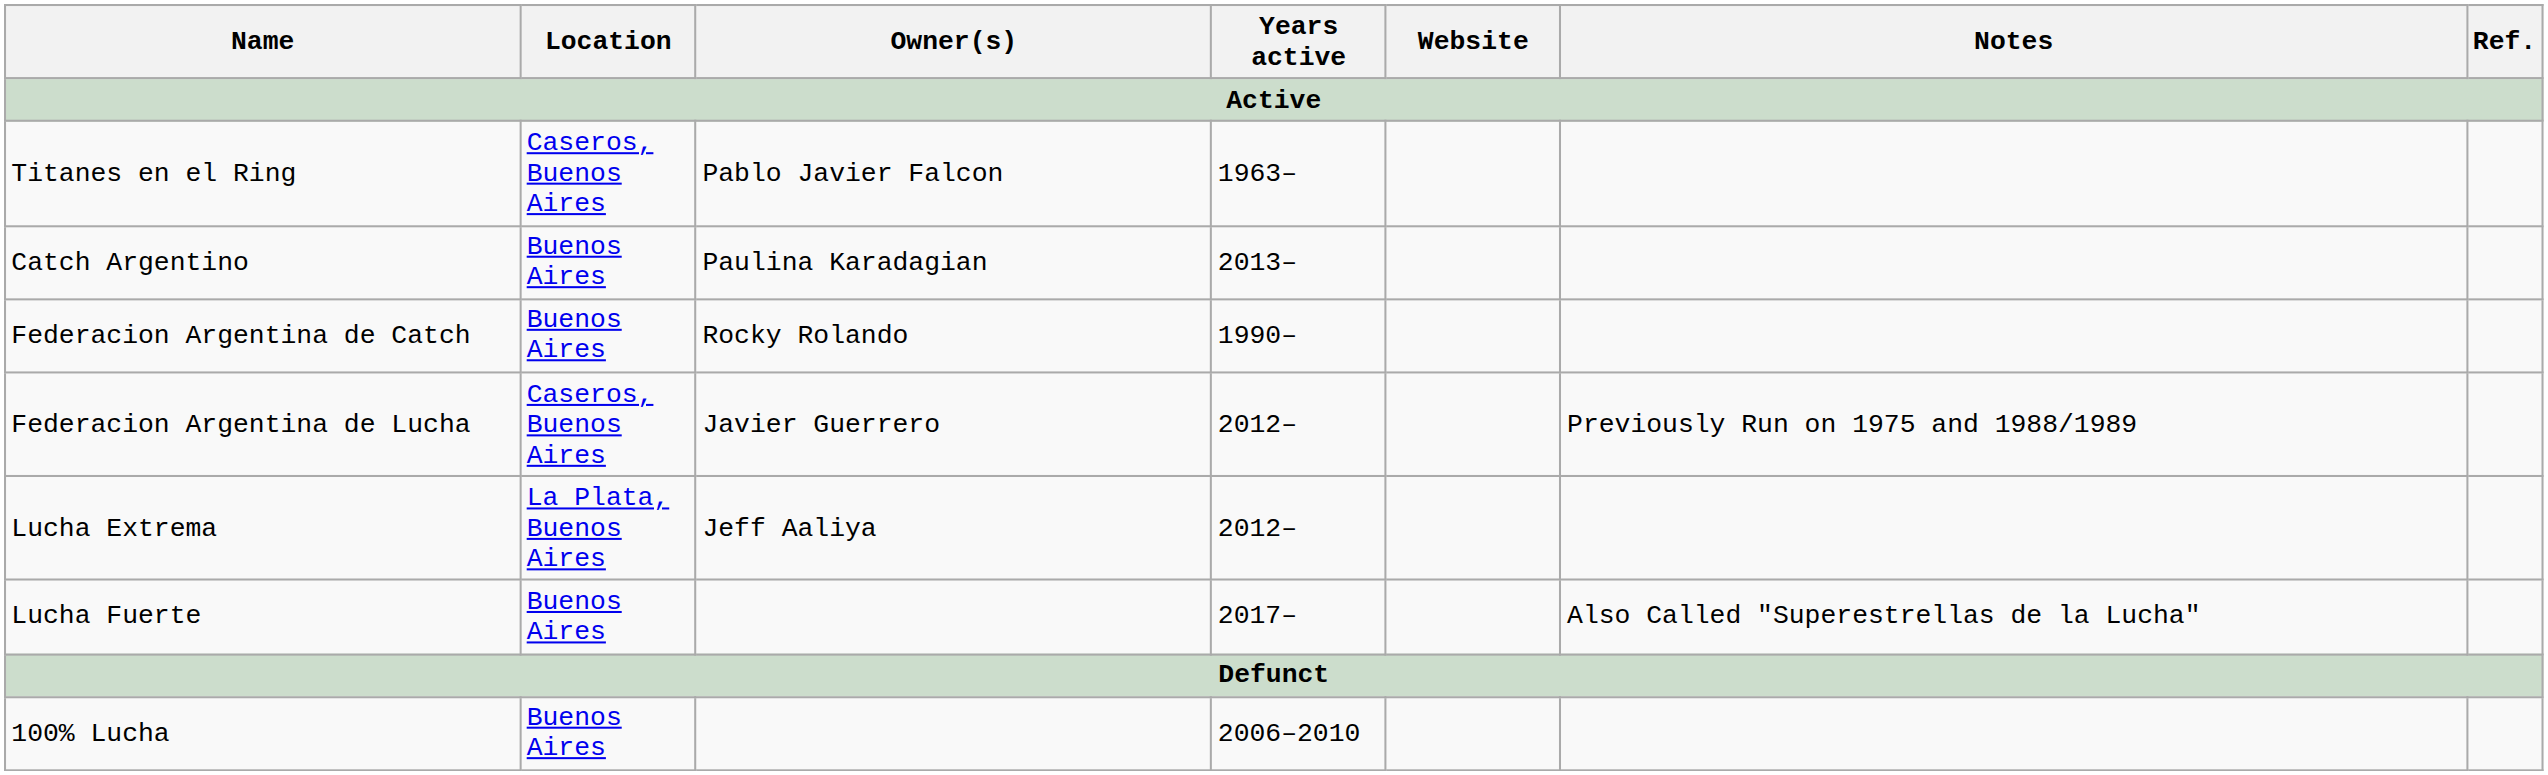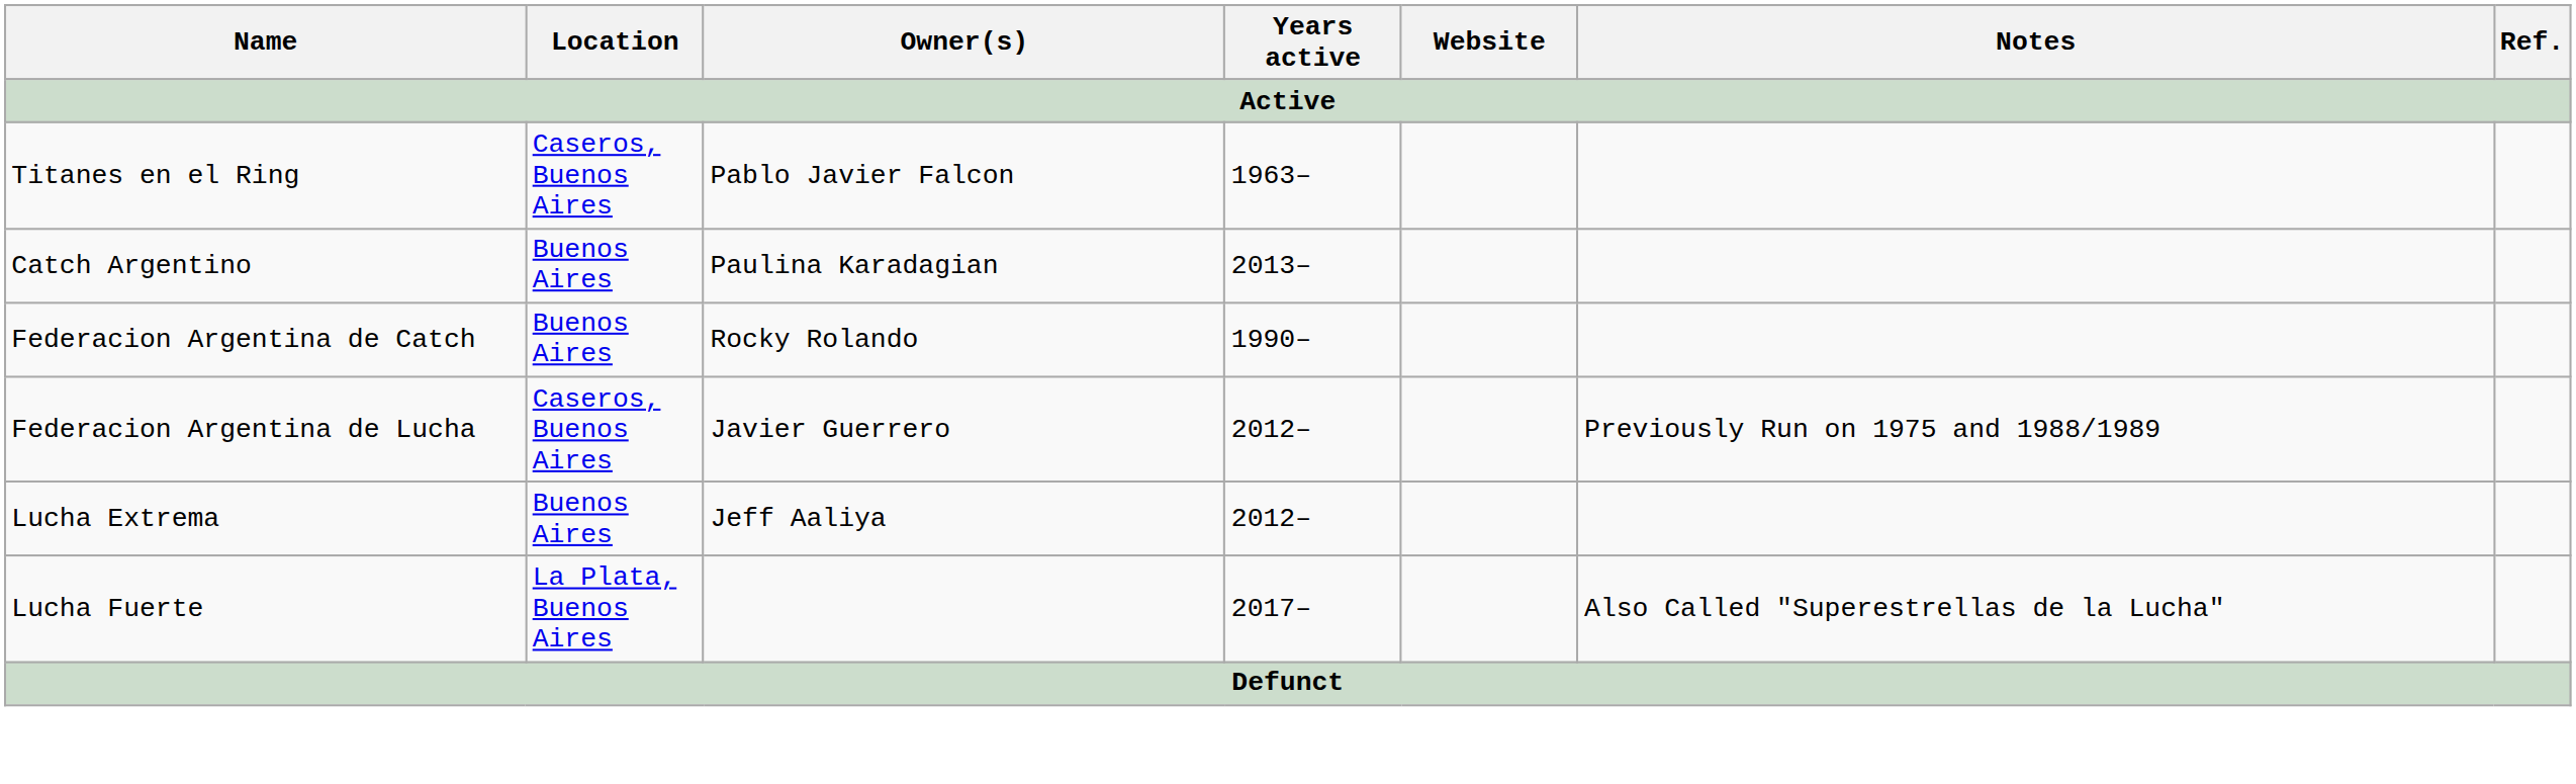Lucha Extrema | Location: La Plata, Buenos Aires -> Buenos Aires
Lucha Fuerte | Location: Buenos Aires -> La Plata, Buenos Aires
- row: 100% Lucha | Buenos Aires | 2006–2010
